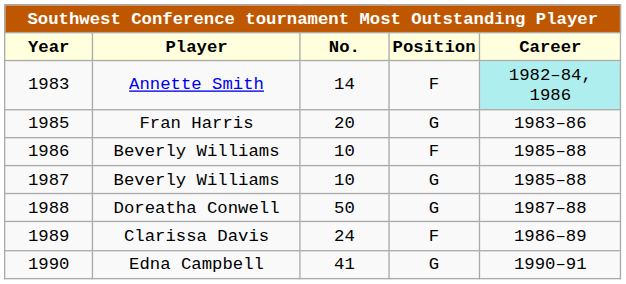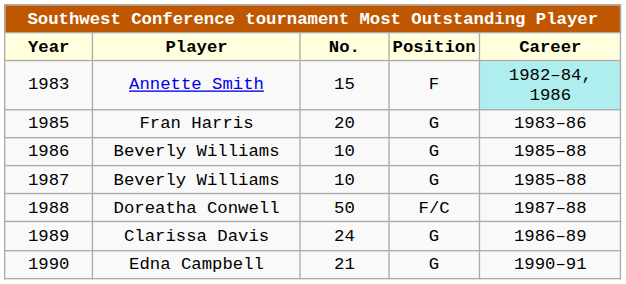1983 | No.: 14 -> 15
1986 | Position: F -> G
1988 | Position: G -> F/C
1989 | Position: F -> G
1990 | No.: 41 -> 21
